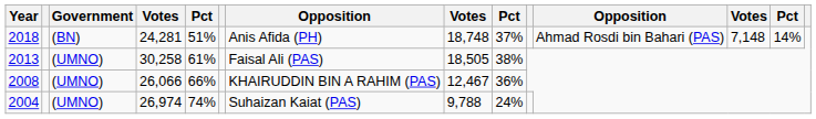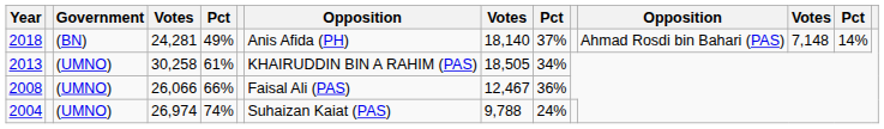2018 | column 5: 51% -> 49%
2018 | column 8: 18,748 -> 18,140
2013 | column 7: Faisal Ali (PAS) -> KHAIRUDDIN BIN A RAHIM (PAS)
2013 | column 9: 38% -> 34%
2008 | column 7: KHAIRUDDIN BIN A RAHIM (PAS) -> Faisal Ali (PAS)
